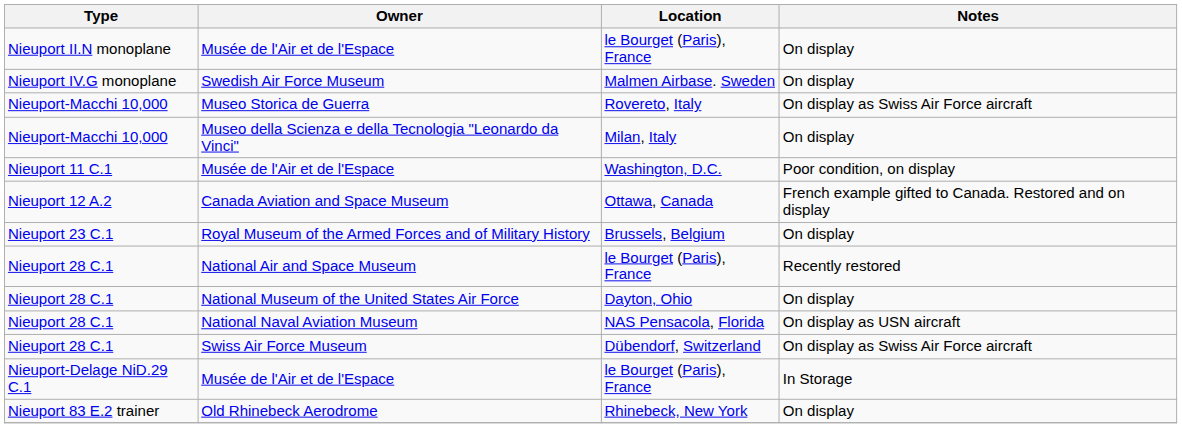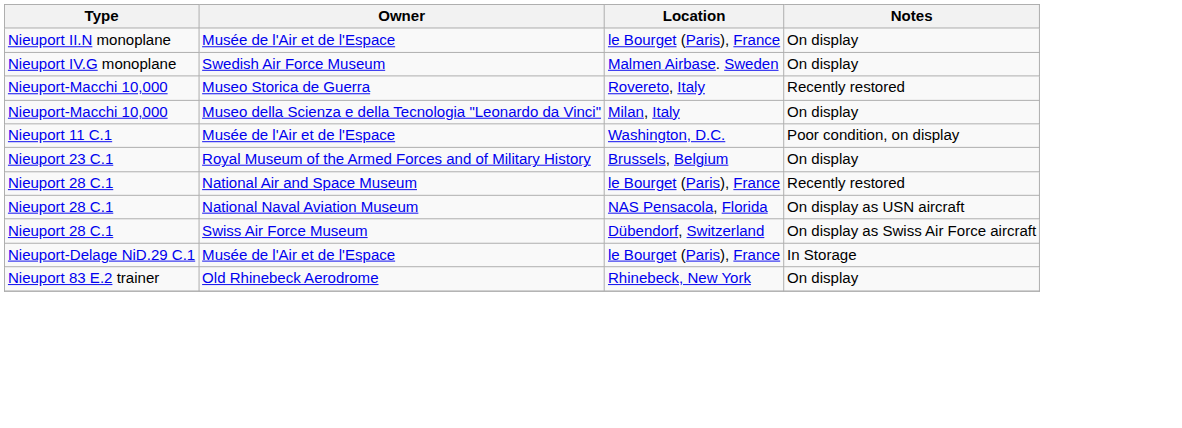Museo Storica de Guerra | Notes: On display as Swiss Air Force aircraft -> Recently restored
- row: Nieuport 12 A.2 | Canada Aviation and Space Museum | Ottawa, Canada | French example gifted to Canada. Restored and on display
- row: Nieuport 28 C.1 | National Museum of the United States Air Force | Dayton, Ohio | On display
